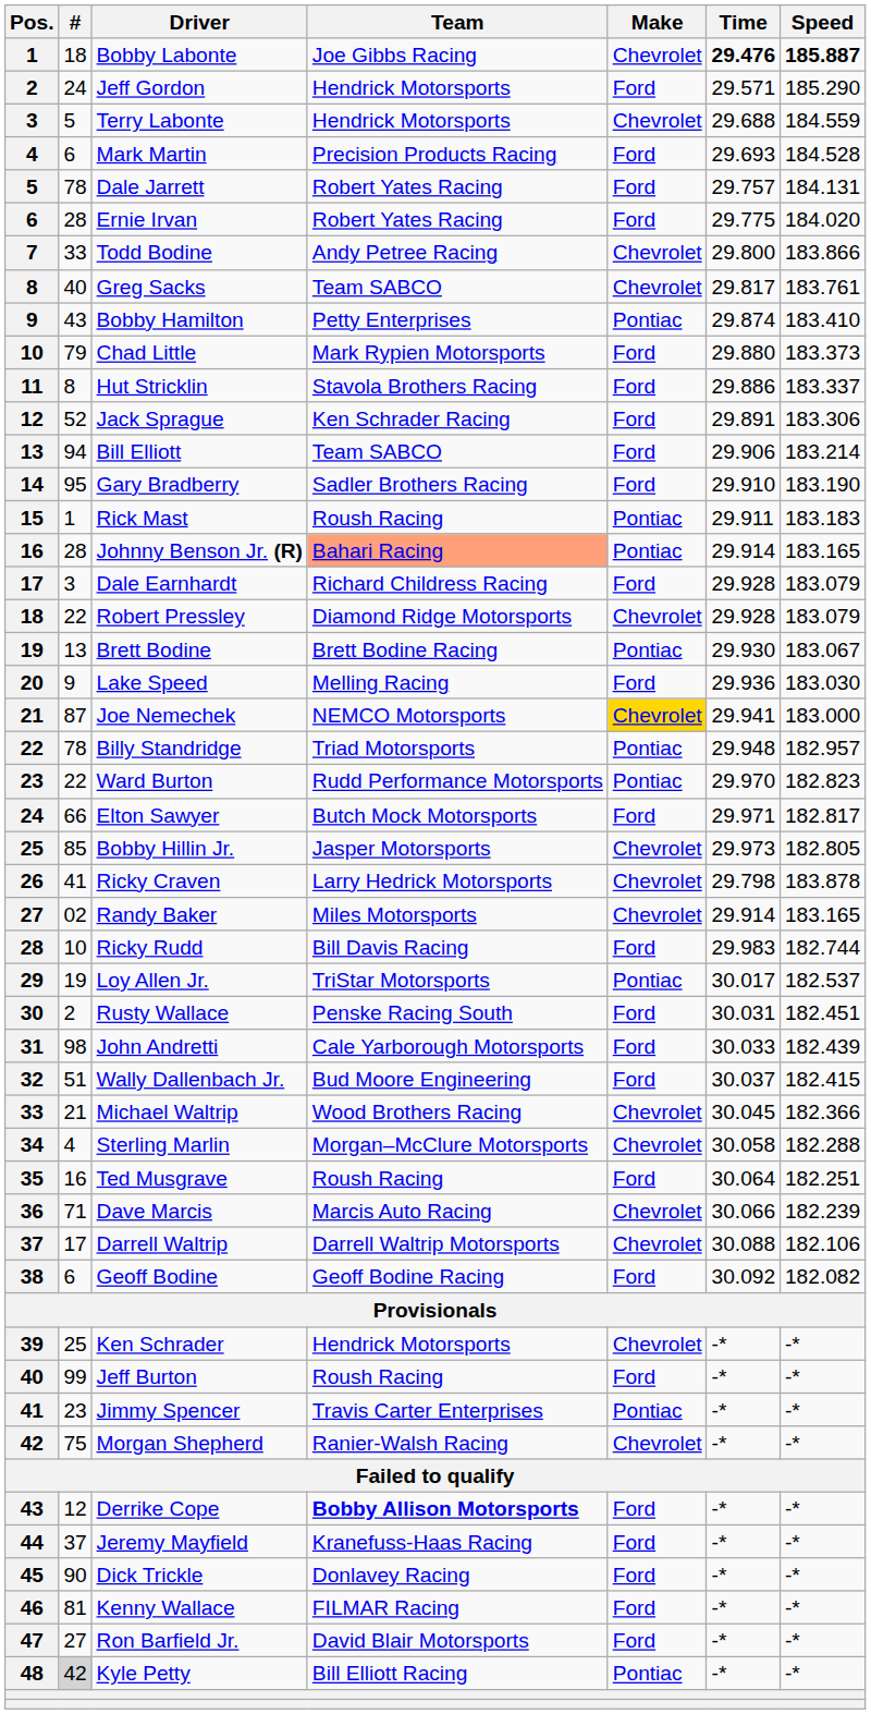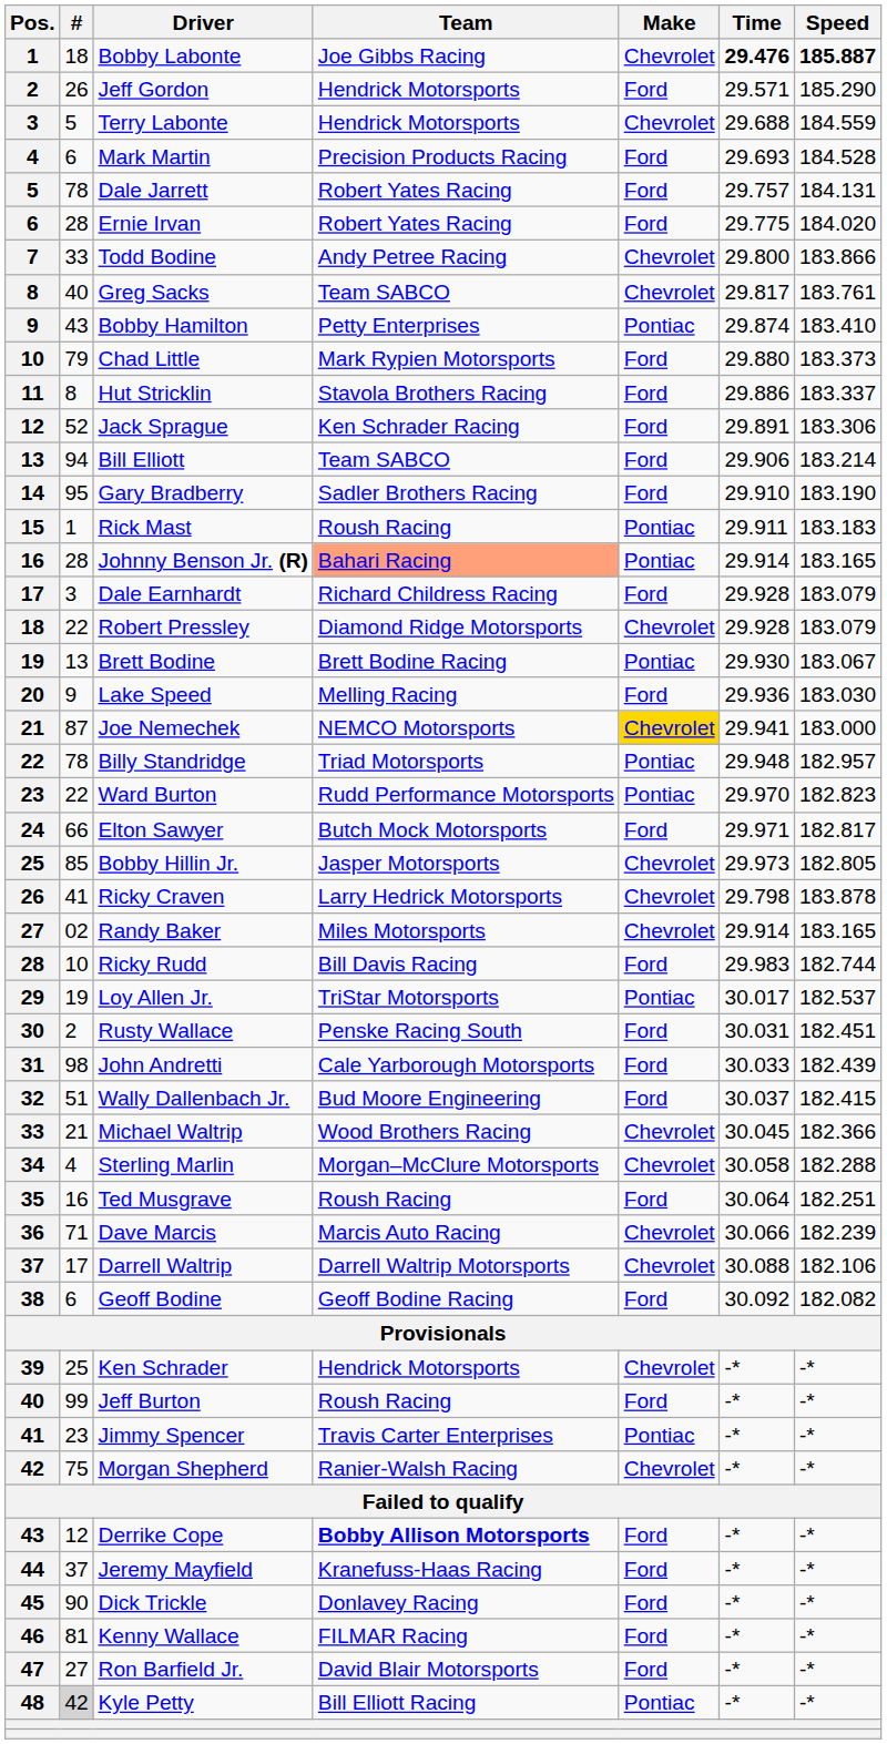Jeff Gordon | #: 24 -> 26
